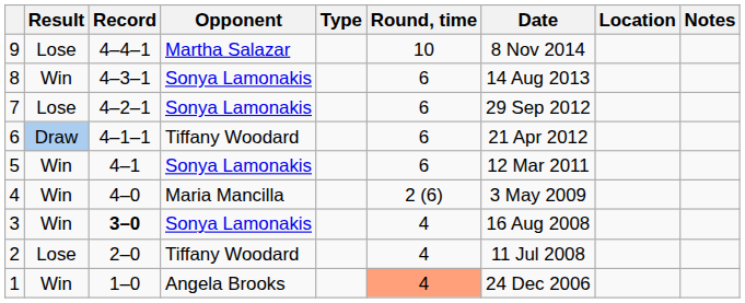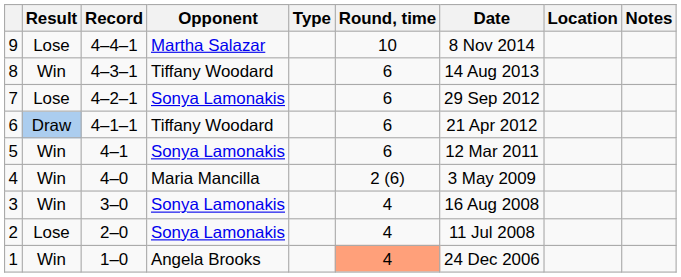8 | Opponent: Sonya Lamonakis -> Tiffany Woodard
3 | Record: bold -> normal
2 | Opponent: Tiffany Woodard -> Sonya Lamonakis
